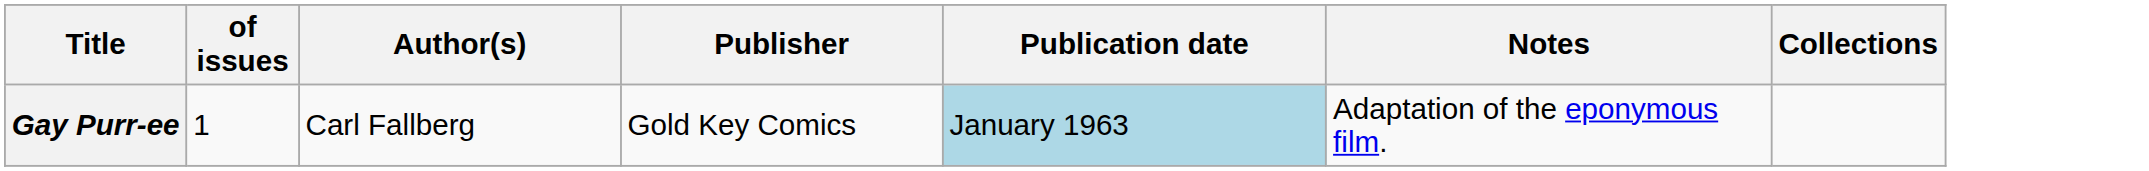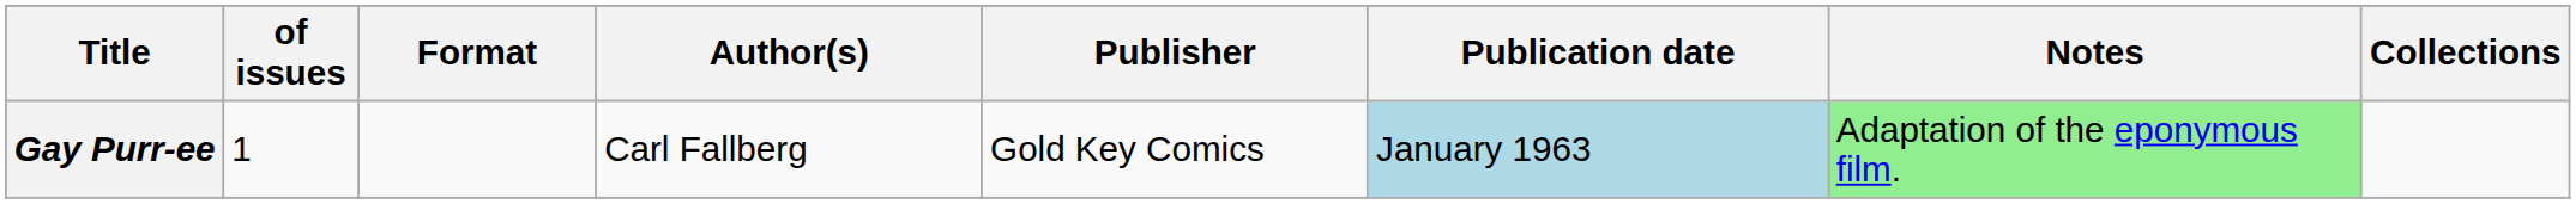+ column: Format
Gay Purr-ee | Notes: no background -> lightgreen background
